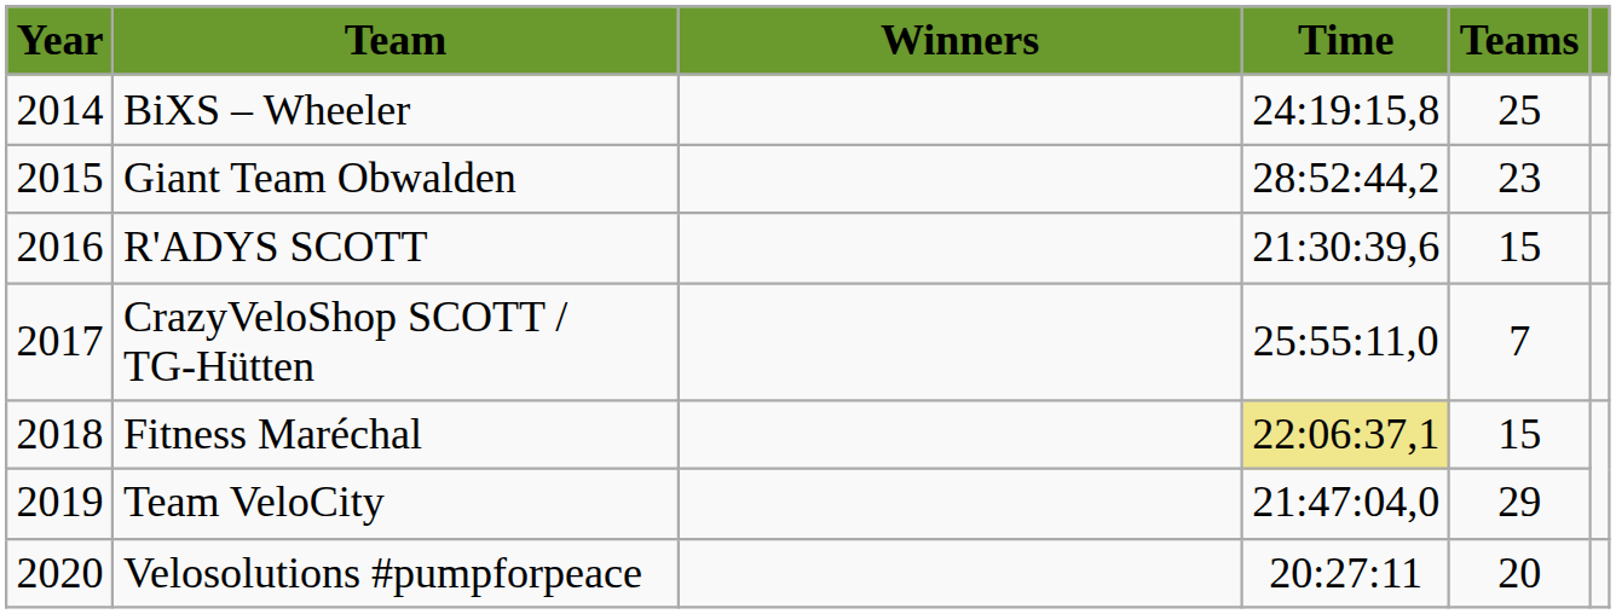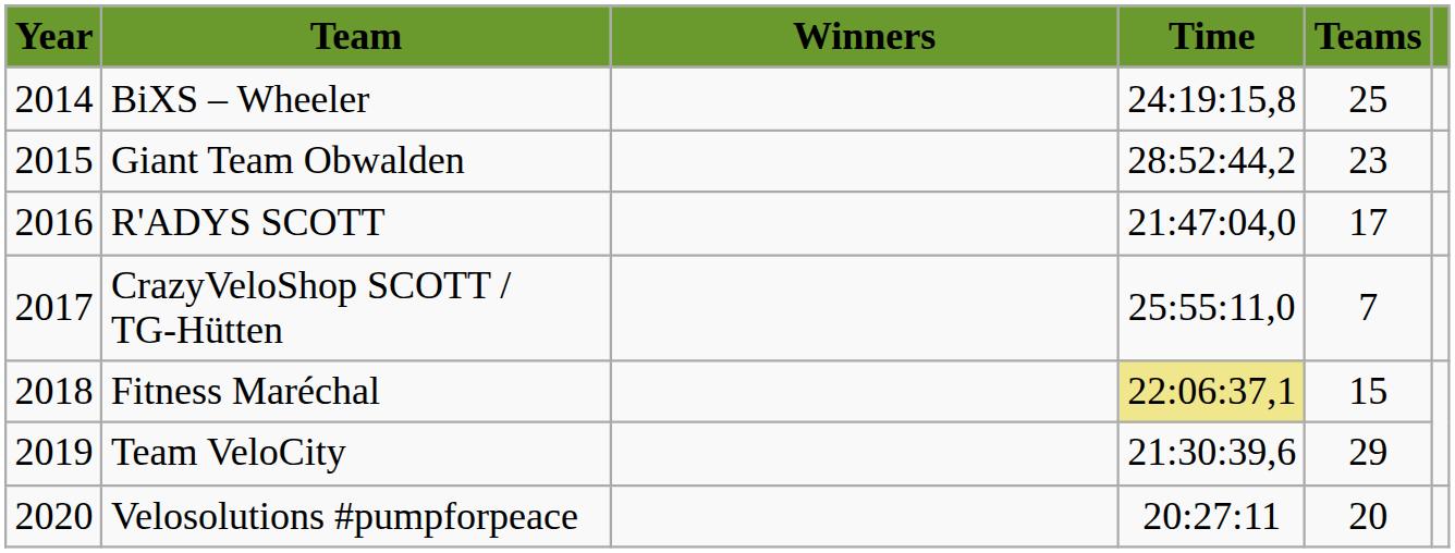R'ADYS SCOTT | Time: 21:30:39,6 -> 21:47:04,0
R'ADYS SCOTT | Teams: 15 -> 17
Team VeloCity | Time: 21:47:04,0 -> 21:30:39,6
